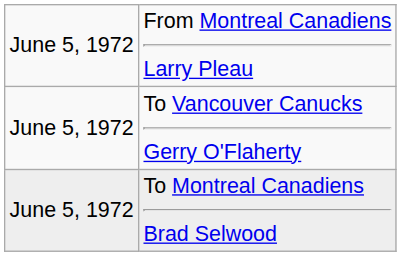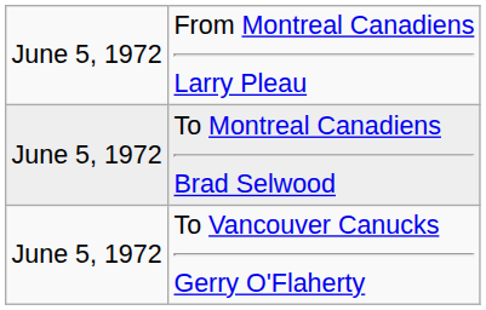rows swapped: To Montreal Canadiens Brad Selwood <-> To Vancouver Canucks Gerry O'Flaherty
